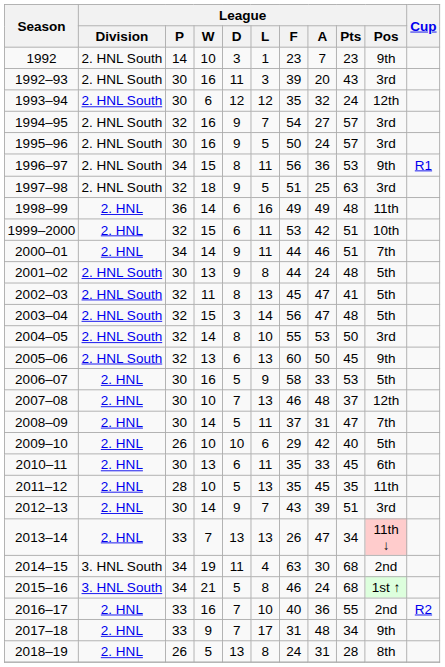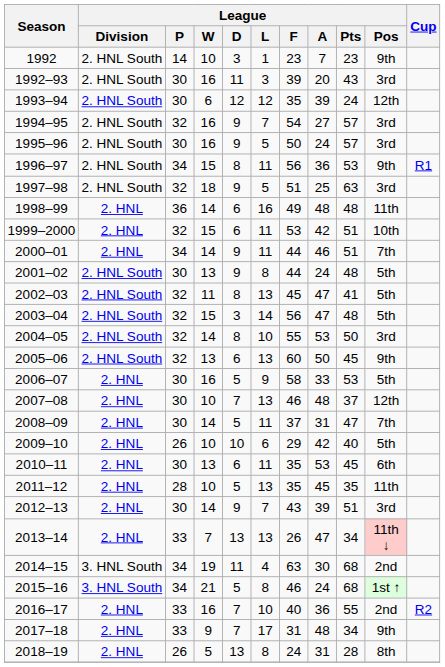1993–94 | League / A: 32 -> 39
1998–99 | League / A: 49 -> 48
2010–11 | League / A: 33 -> 53
